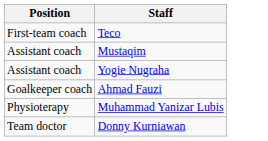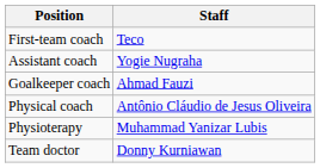- row: Assistant coach | Mustaqim
+ row: Physical coach | Antônio Cláudio de Jesus Oliveira
